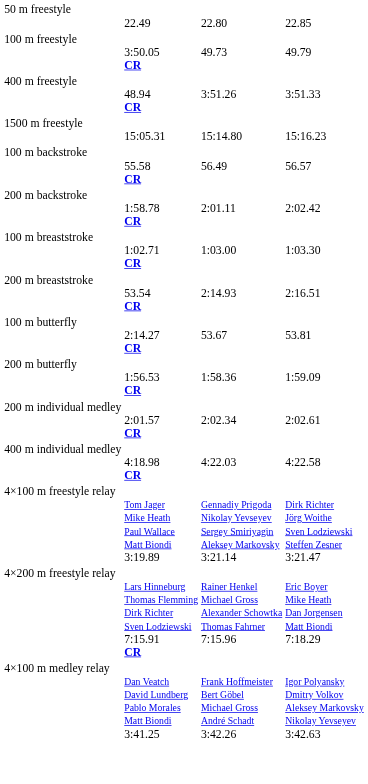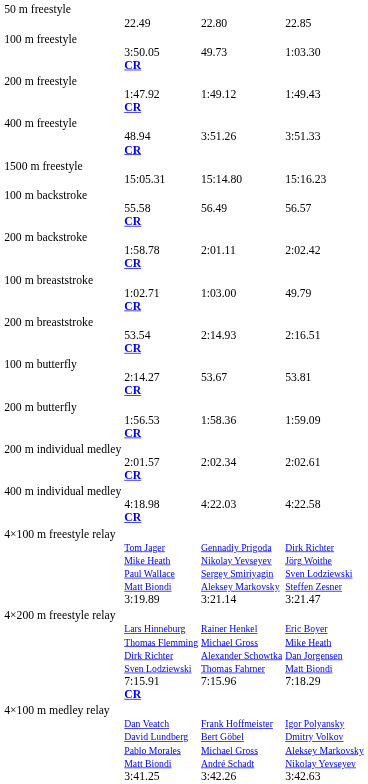100 m freestyle | column 4: 49.79 -> 1:03.30
+ row: 200 m freestyle | 1:47.92 CR | 1:49.12 | 1:49.43
100 m breaststroke | column 4: 1:03.30 -> 49.79
